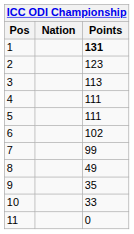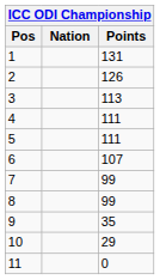1 | Points: bold -> normal
2 | Points: 123 -> 126
6 | Points: 102 -> 107
8 | Points: 49 -> 99
10 | Points: 33 -> 29
